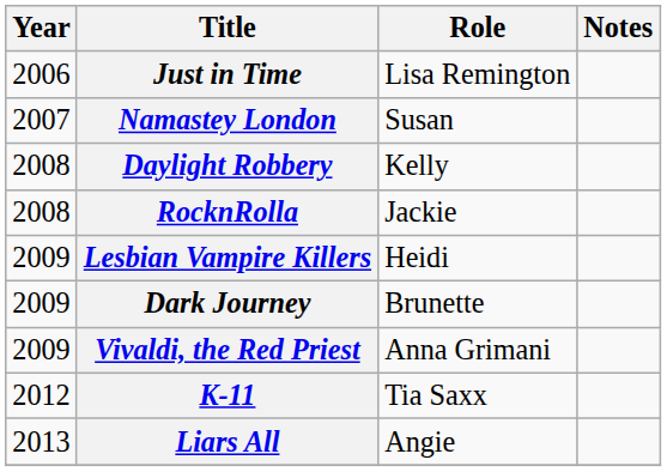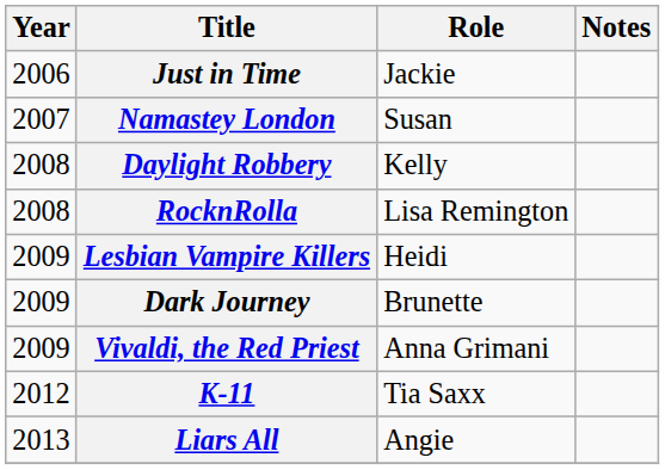Just in Time | Role: Lisa Remington -> Jackie
RocknRolla | Role: Jackie -> Lisa Remington
